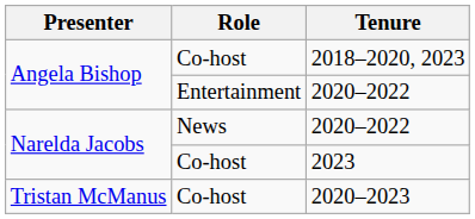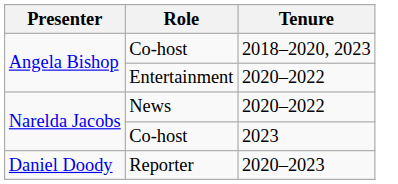- row: Tristan McManus | Co-host | 2020–2023
+ row: Daniel Doody | Reporter | 2020–2023
